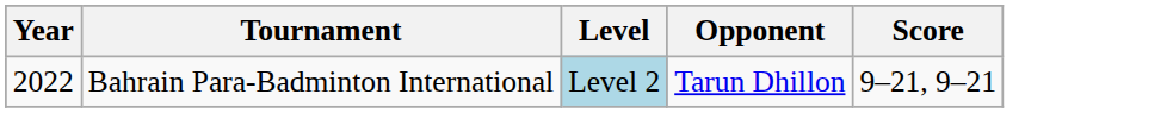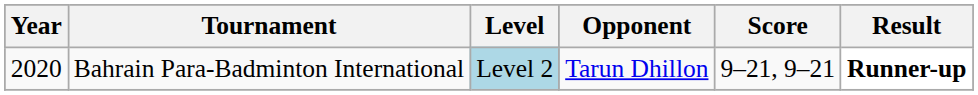+ column: Result | Runner-up
Bahrain Para-Badminton International | Year: 2022 -> 2020
